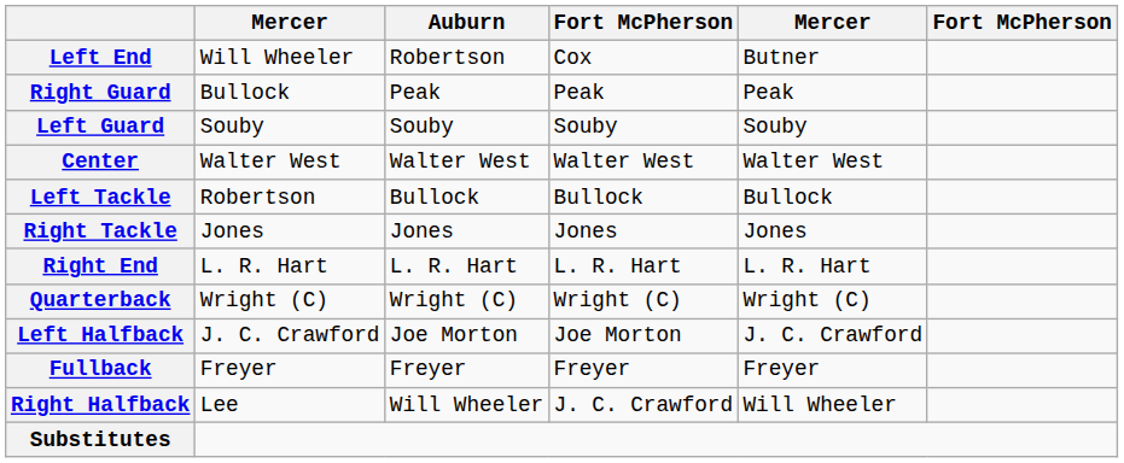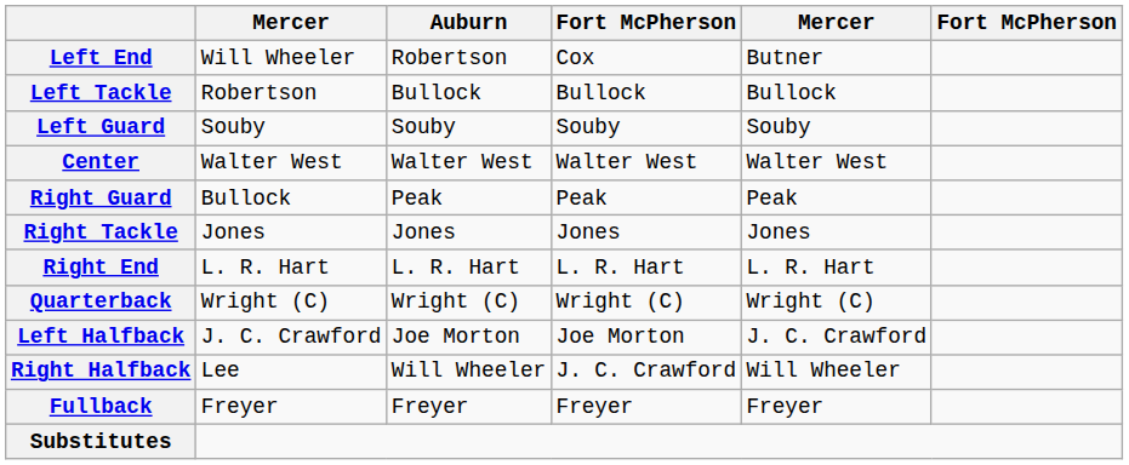rows swapped: Left Tackle <-> Right Guard
rows swapped: Right Halfback <-> Fullback
